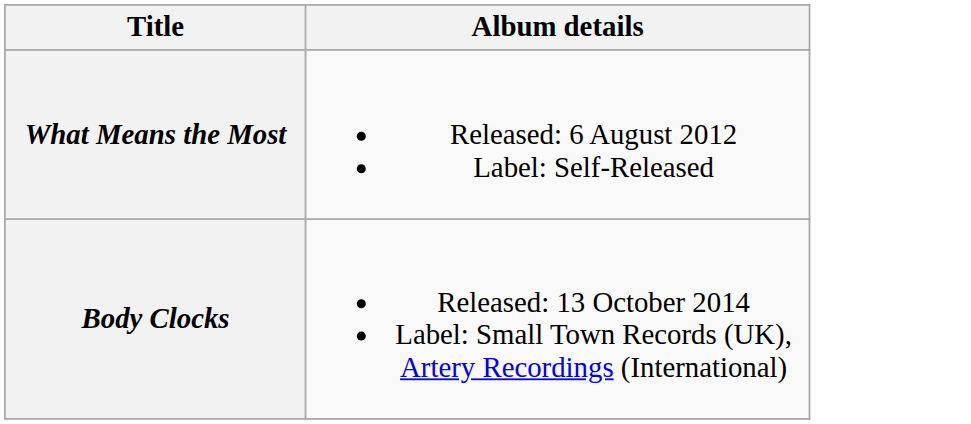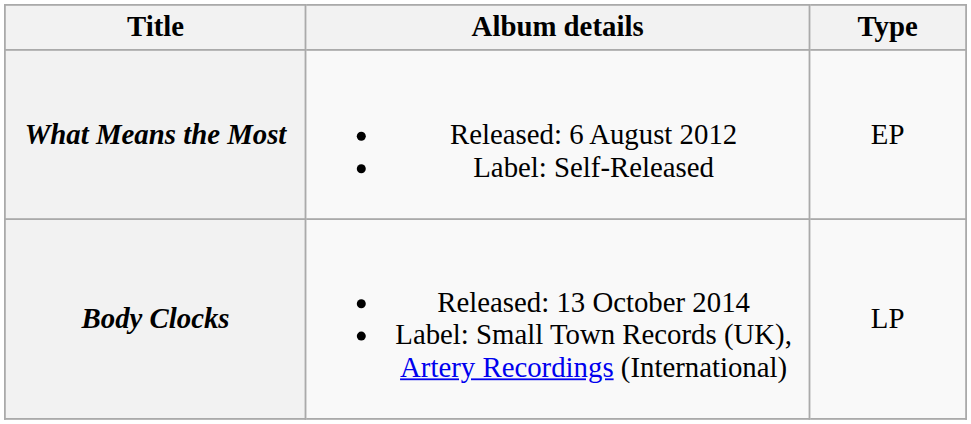+ column: Type | EP | LP
